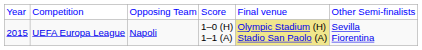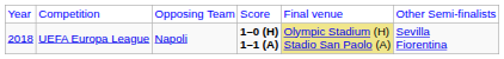UEFA Europa League | column 1: 2015 -> 2018
UEFA Europa League | column 4: normal -> bold
